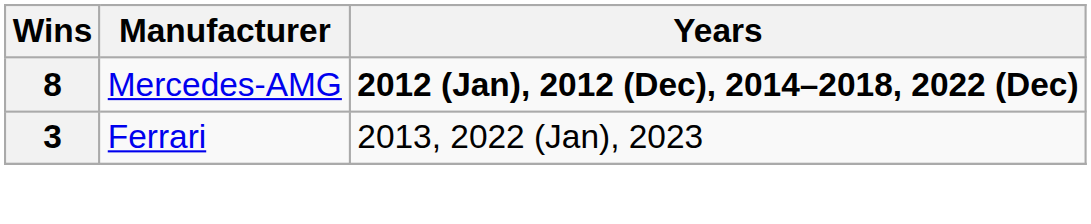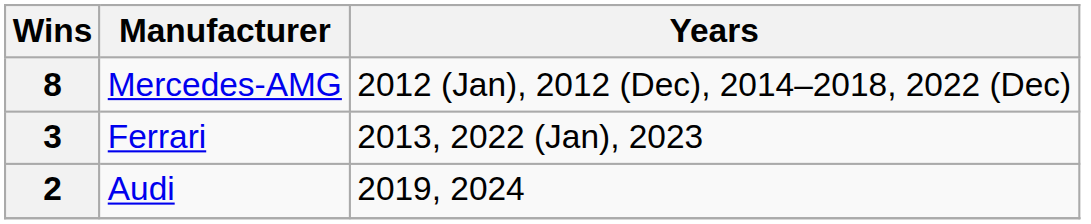8 | Years: bold -> normal
+ row: 2 | Audi | 2019, 2024
